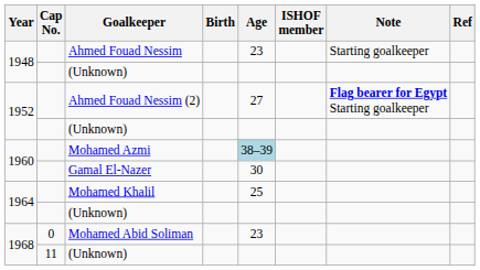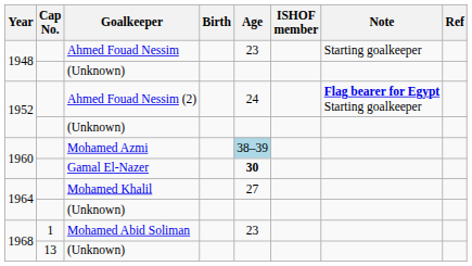Ahmed Fouad Nessim (2) | Age: 27 -> 24
Gamal El-Nazer | Age: normal -> bold
Mohamed Khalil | Age: 25 -> 27
Mohamed Abid Soliman | Cap No.: 0 -> 1
1968 / (Unknown) | Cap No.: 11 -> 13
